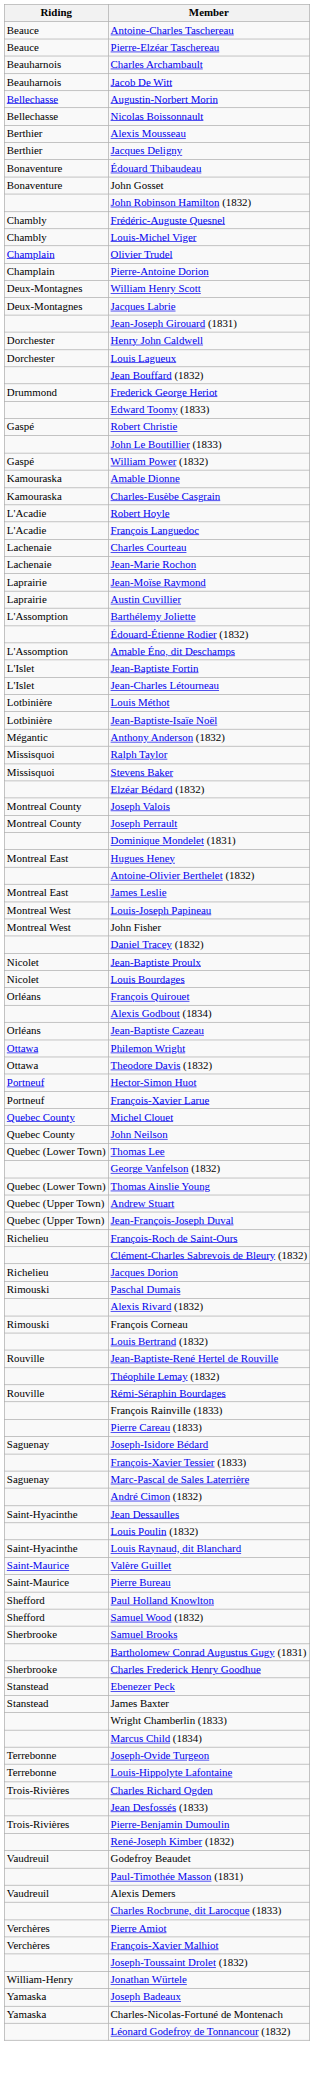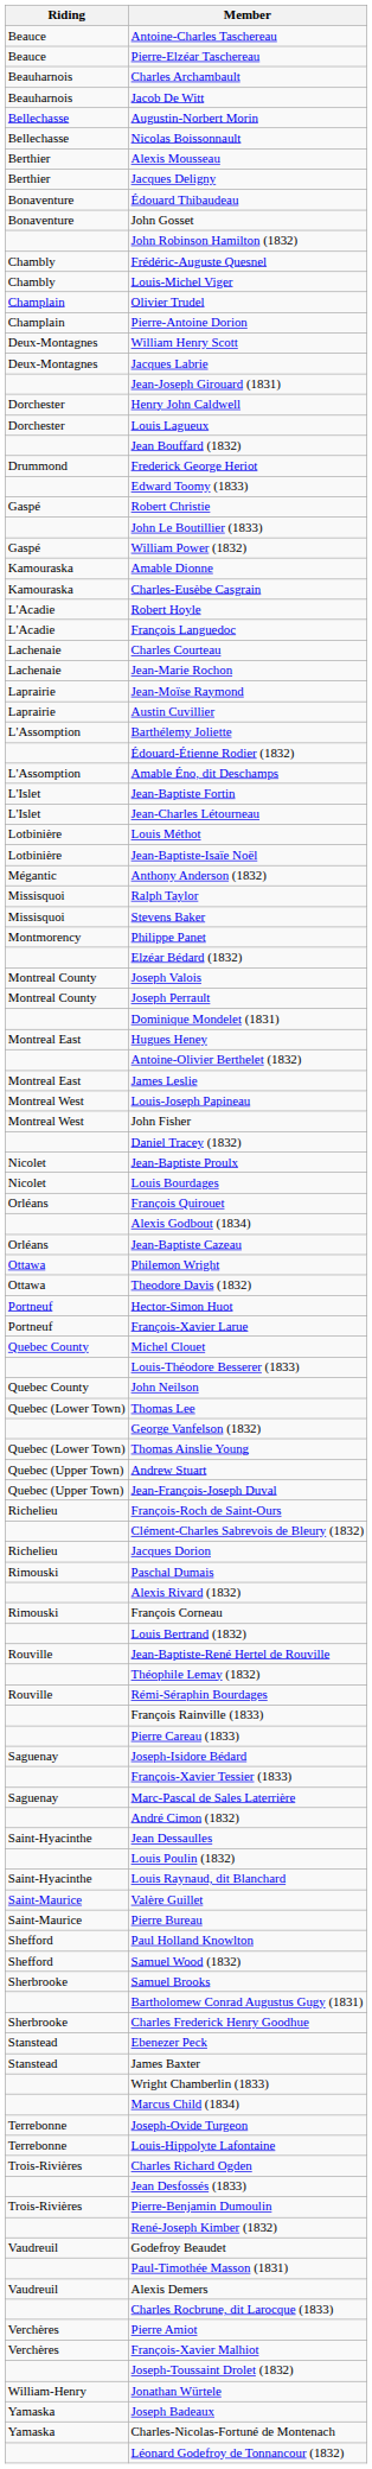+ row: Montmorency | Philippe Panet
+ row: Louis-Théodore Besserer (1833)
